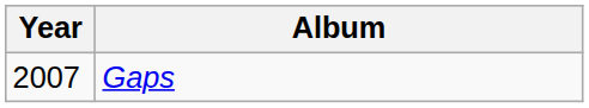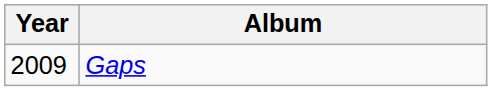Gaps | Year: 2007 -> 2009
